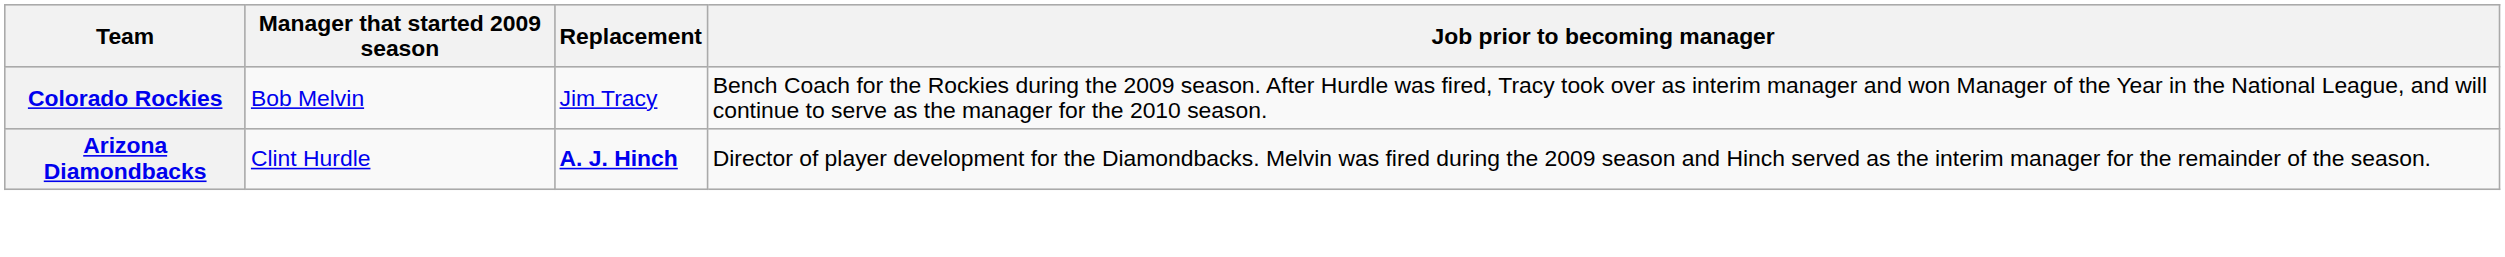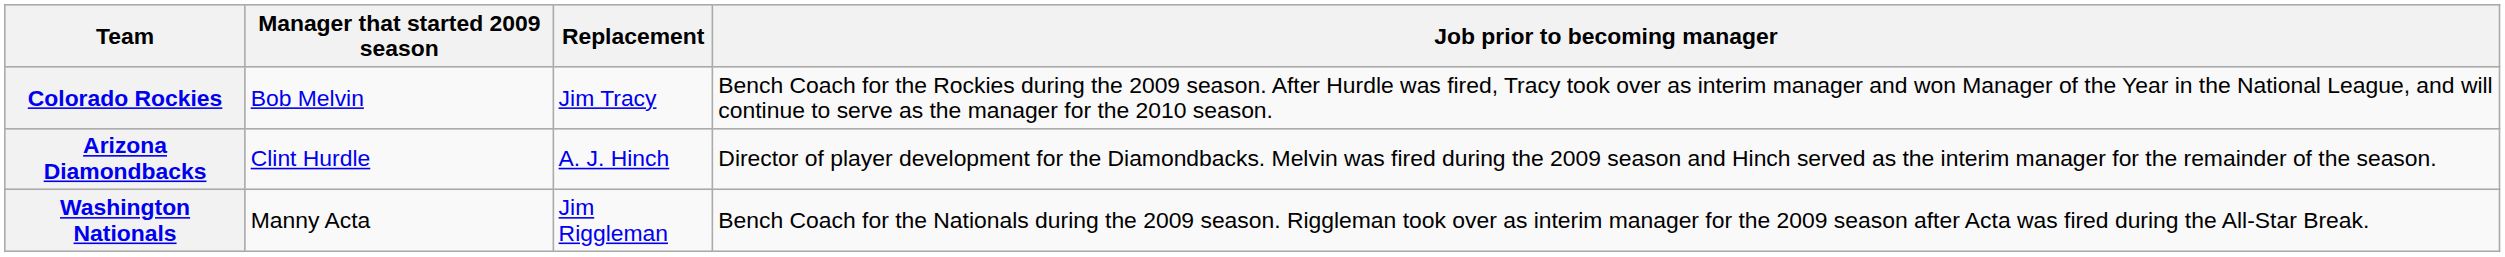Arizona Diamondbacks | Replacement: bold -> normal
+ row: Washington Nationals | Manny Acta | Jim Riggleman | Bench Coach for the Nationals during the 2009 season. Riggleman took over as interim manager for the 2009 season after Acta was fired during the All-Star Break.
